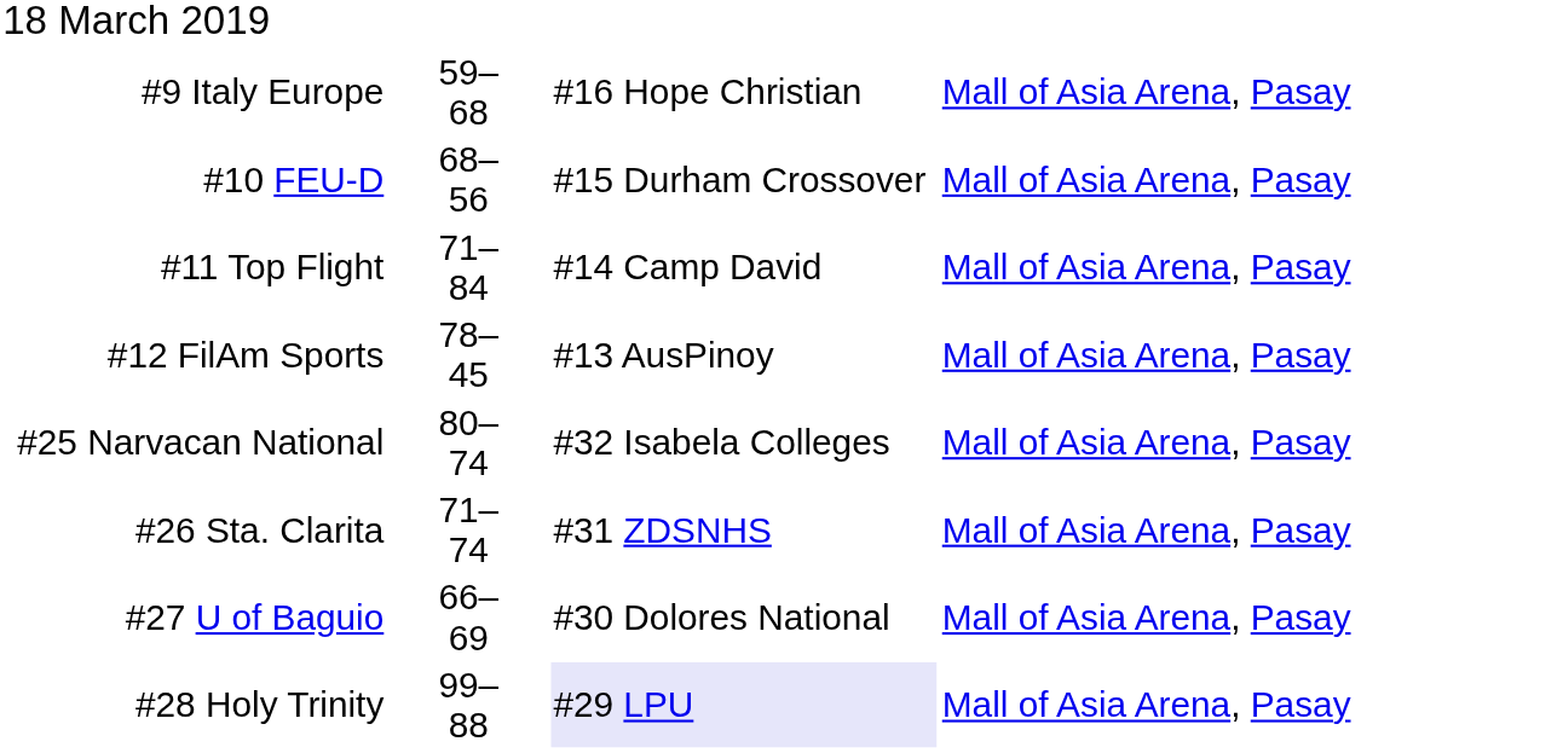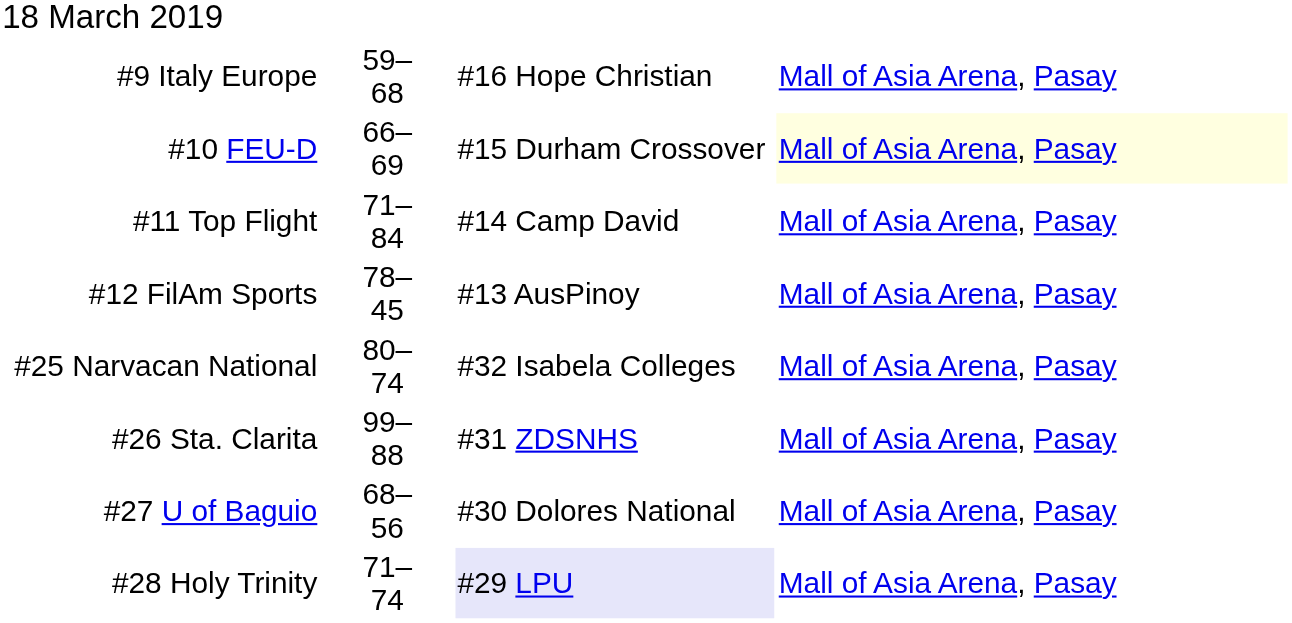#10 FEU-D | column 3: 68–56 -> 66–69
#10 FEU-D | column 6: no background -> lightyellow background
#26 Sta. Clarita | column 3: 71–74 -> 99–88
#27 U of Baguio | column 3: 66–69 -> 68–56
#28 Holy Trinity | column 3: 99–88 -> 71–74
